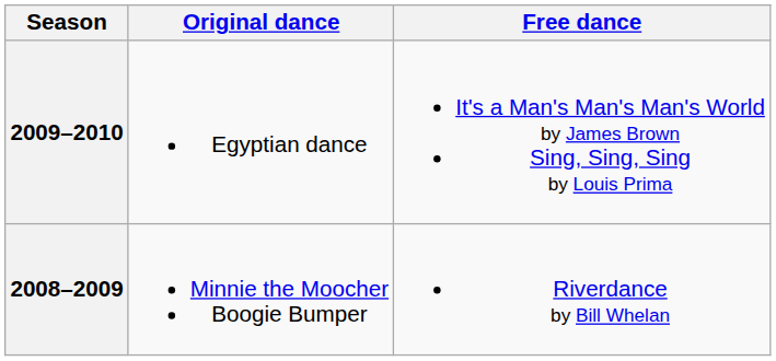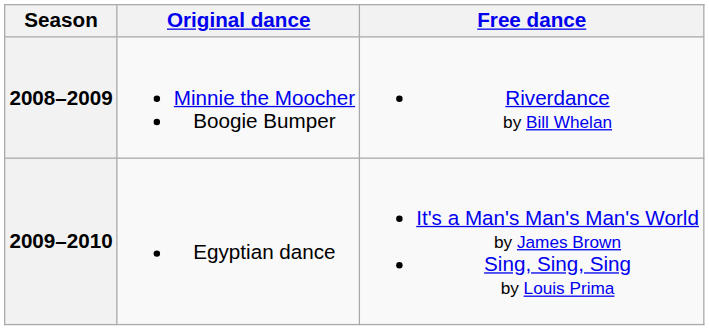rows swapped: 2009–2010 <-> 2008–2009
